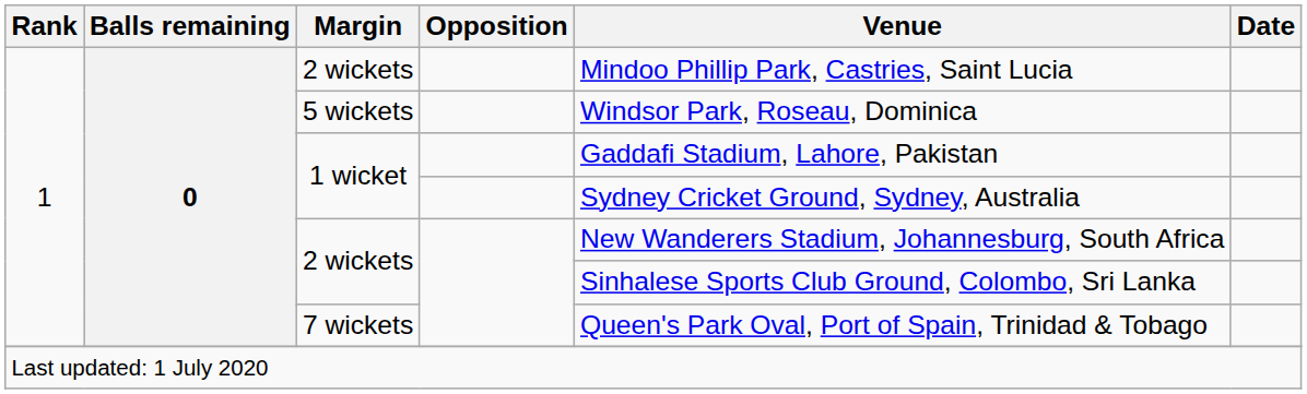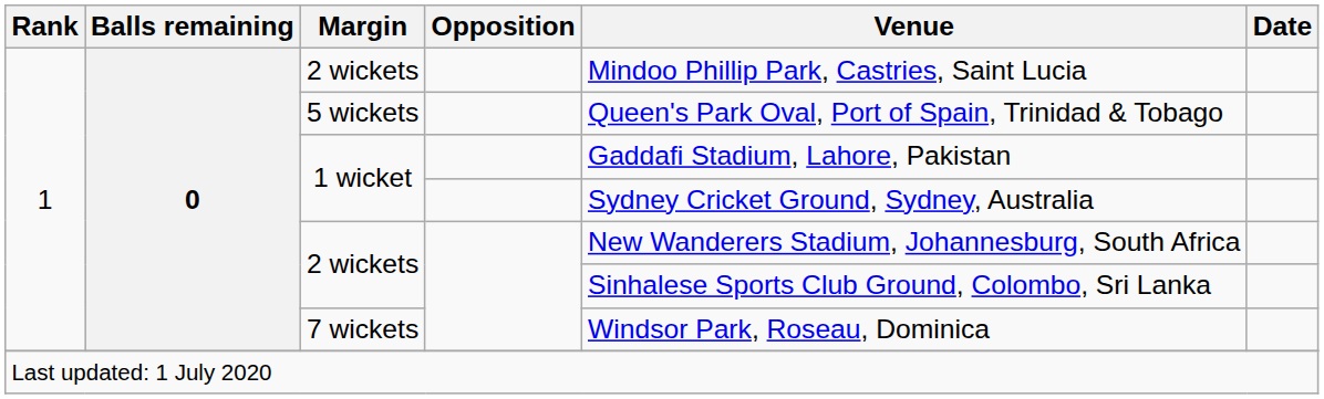5 wickets | Venue: Windsor Park, Roseau, Dominica -> Queen's Park Oval, Port of Spain, Trinidad & Tobago
7 wickets | Venue: Queen's Park Oval, Port of Spain, Trinidad & Tobago -> Windsor Park, Roseau, Dominica
